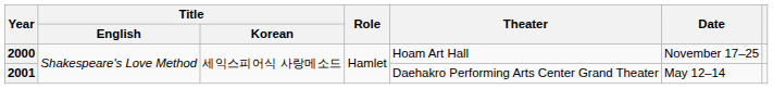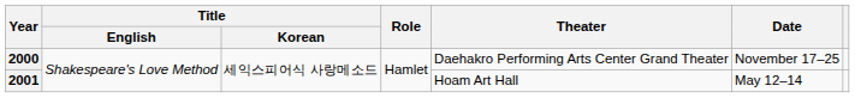2000 | Theater: Hoam Art Hall -> Daehakro Performing Arts Center Grand Theater
2001 | Theater: Daehakro Performing Arts Center Grand Theater -> Hoam Art Hall
